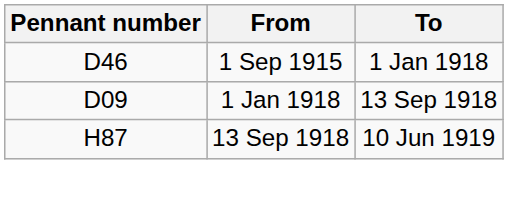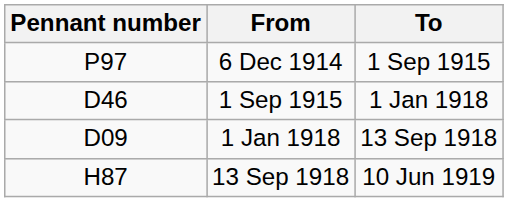+ row: P97 | 6 Dec 1914 | 1 Sep 1915
